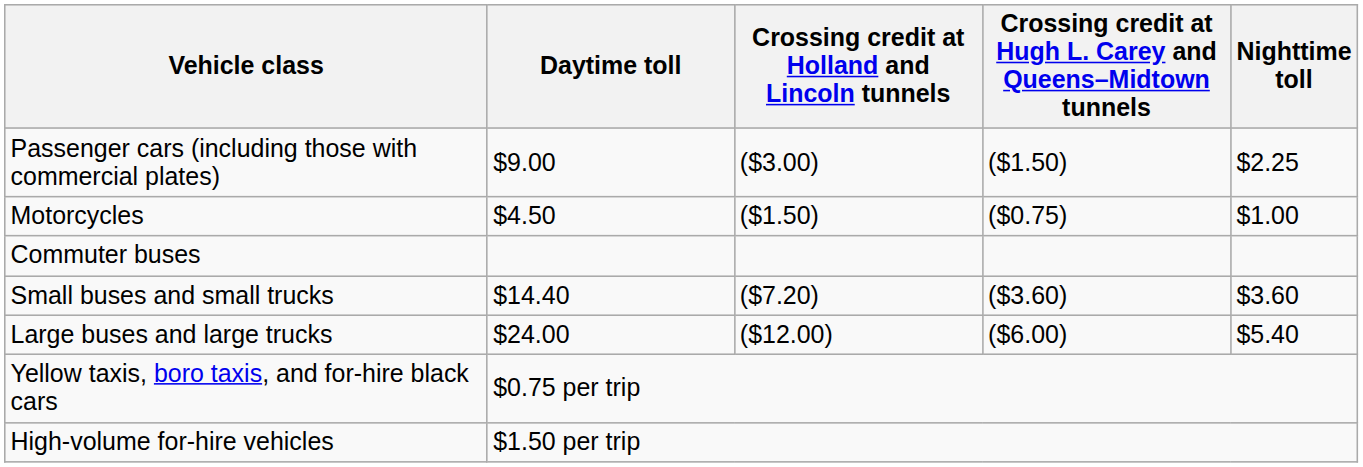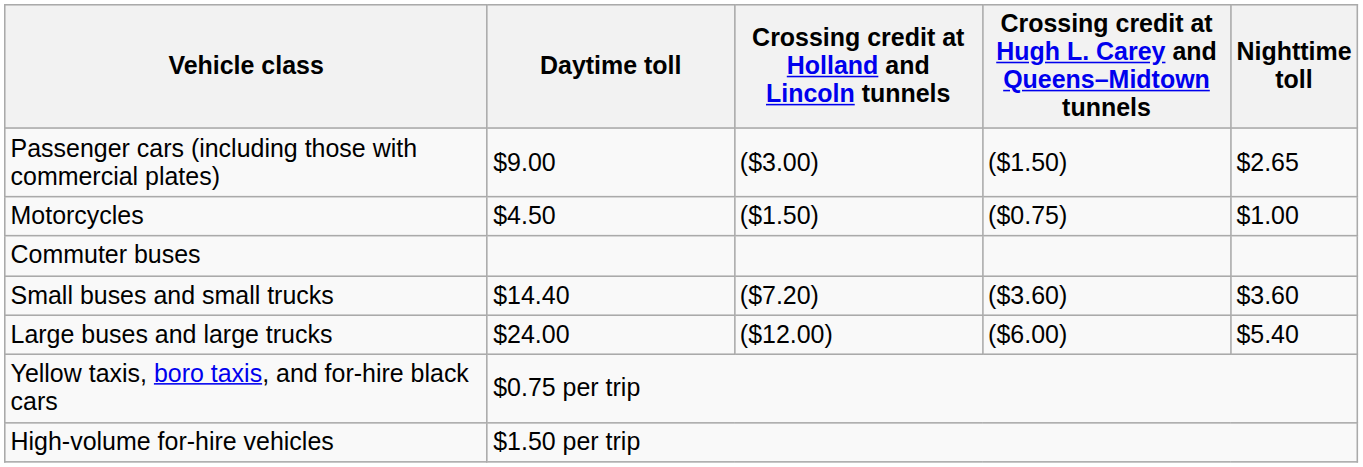Passenger cars (including those with commercial plates) | Nighttime toll: $2.25 -> $2.65
